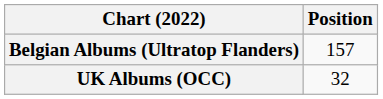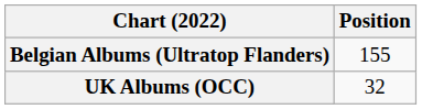Belgian Albums (Ultratop Flanders) | Position: 157 -> 155
